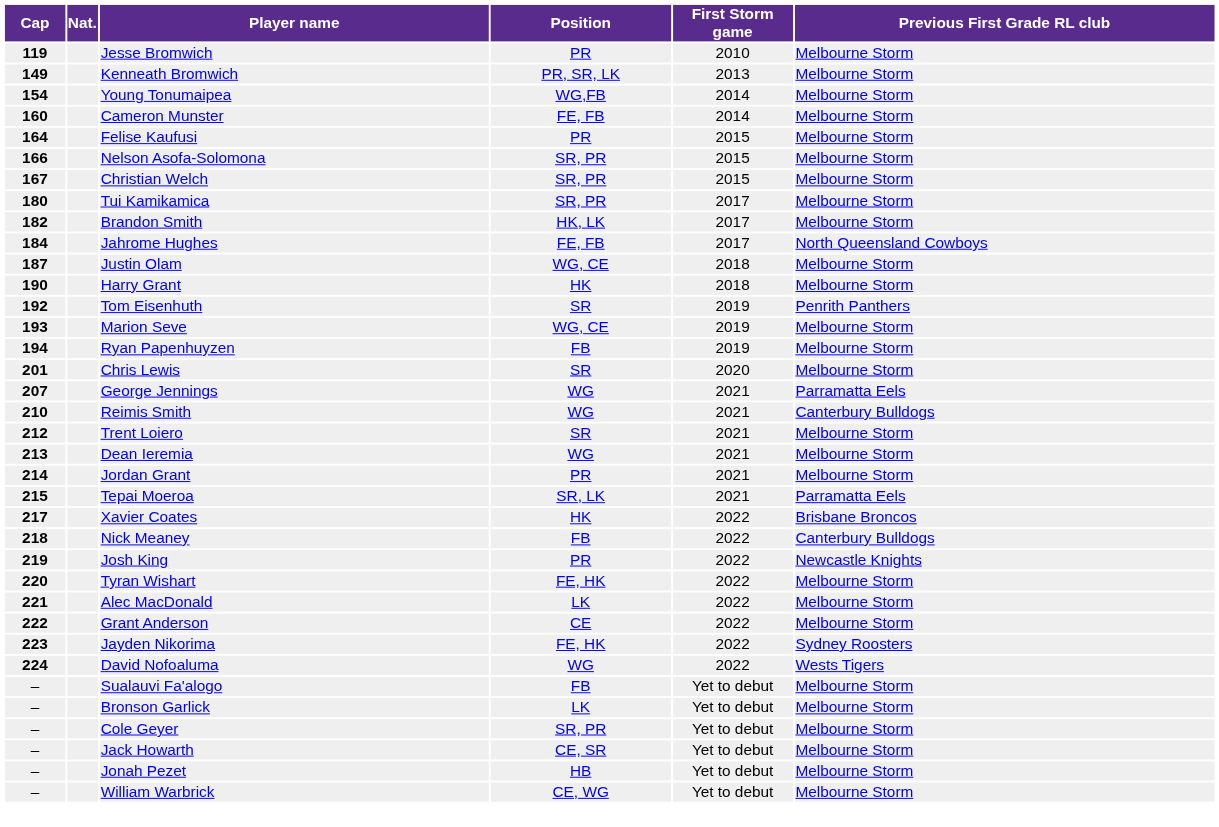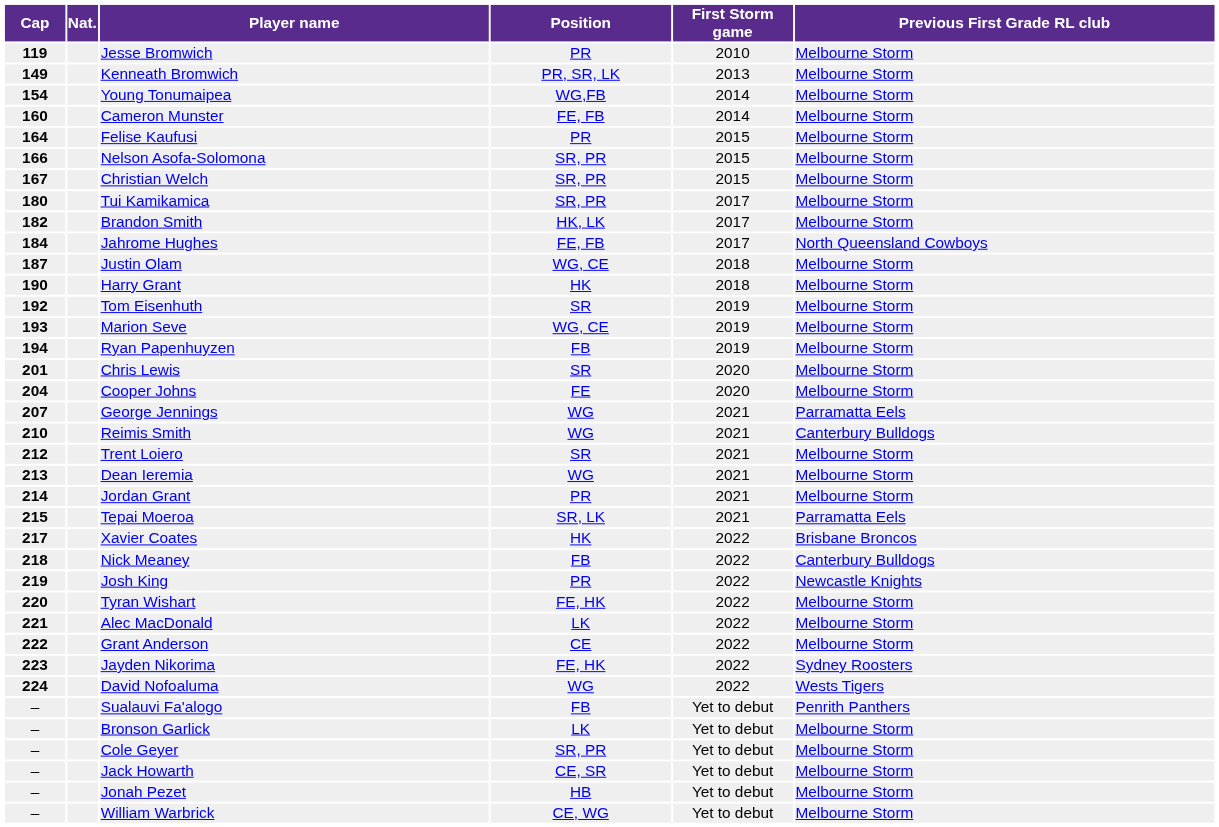Tom Eisenhuth | Previous First Grade RL club: Penrith Panthers -> Melbourne Storm
+ row: 204 | Cooper Johns | FE | 2020 | Melbourne Storm
Sualauvi Fa'alogo | Previous First Grade RL club: Melbourne Storm -> Penrith Panthers
